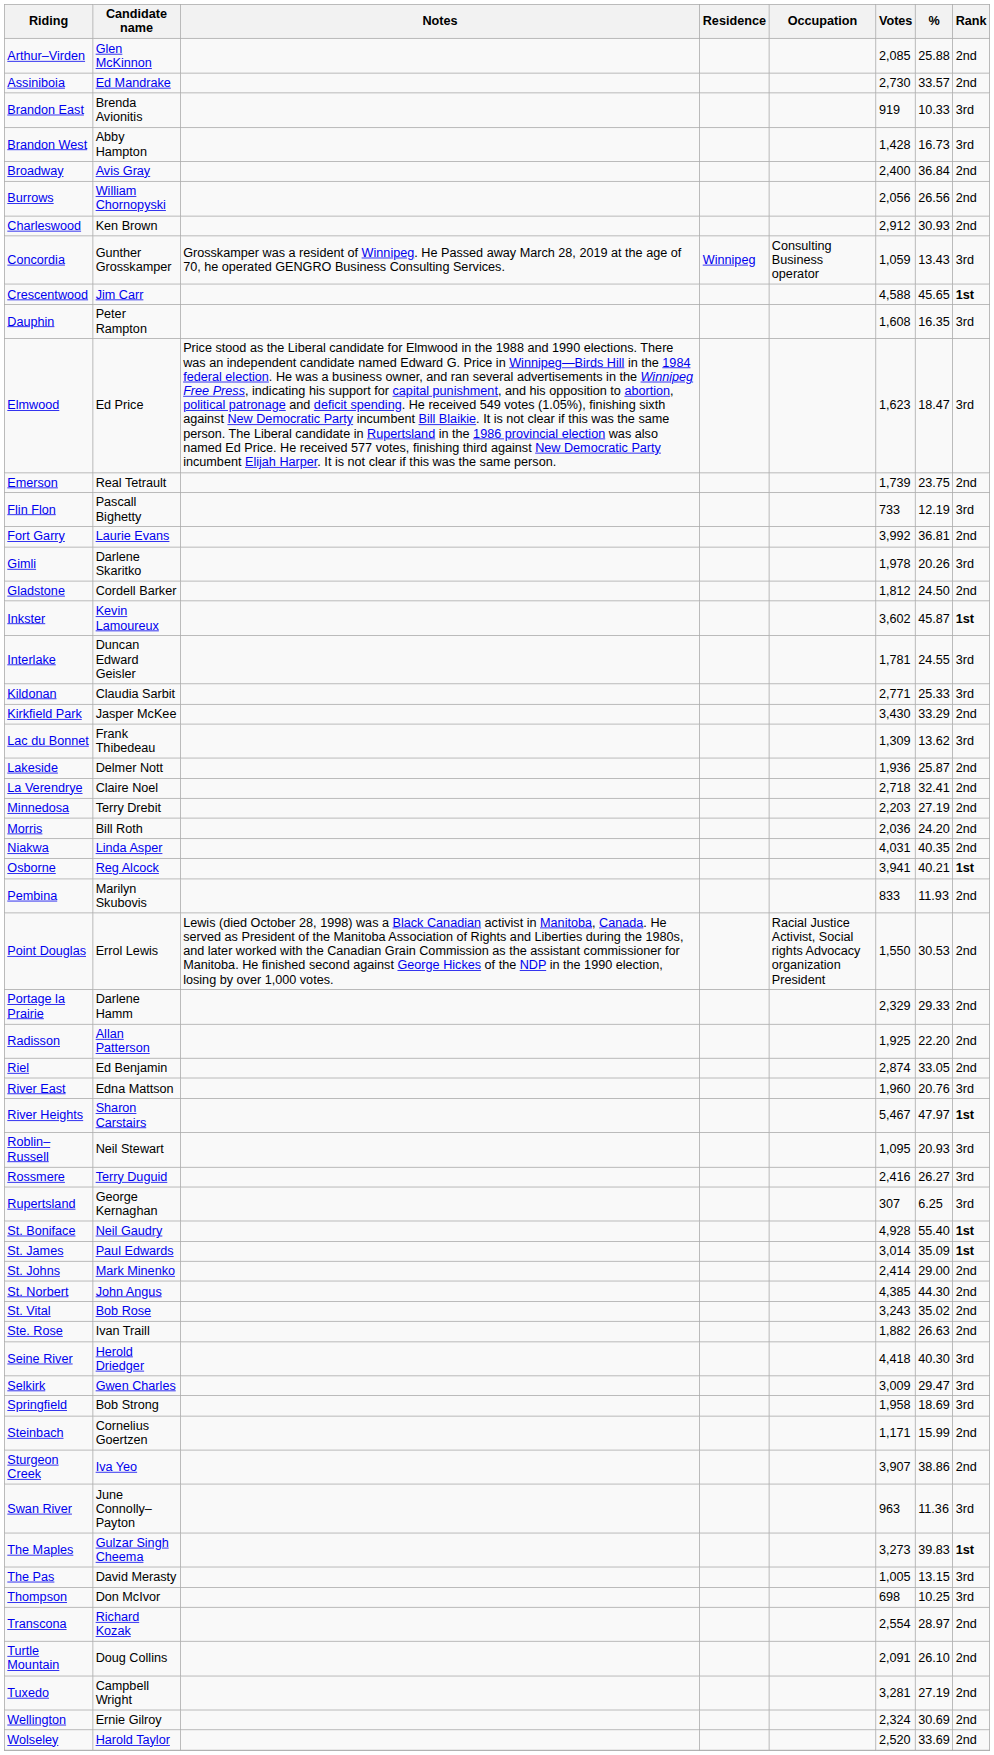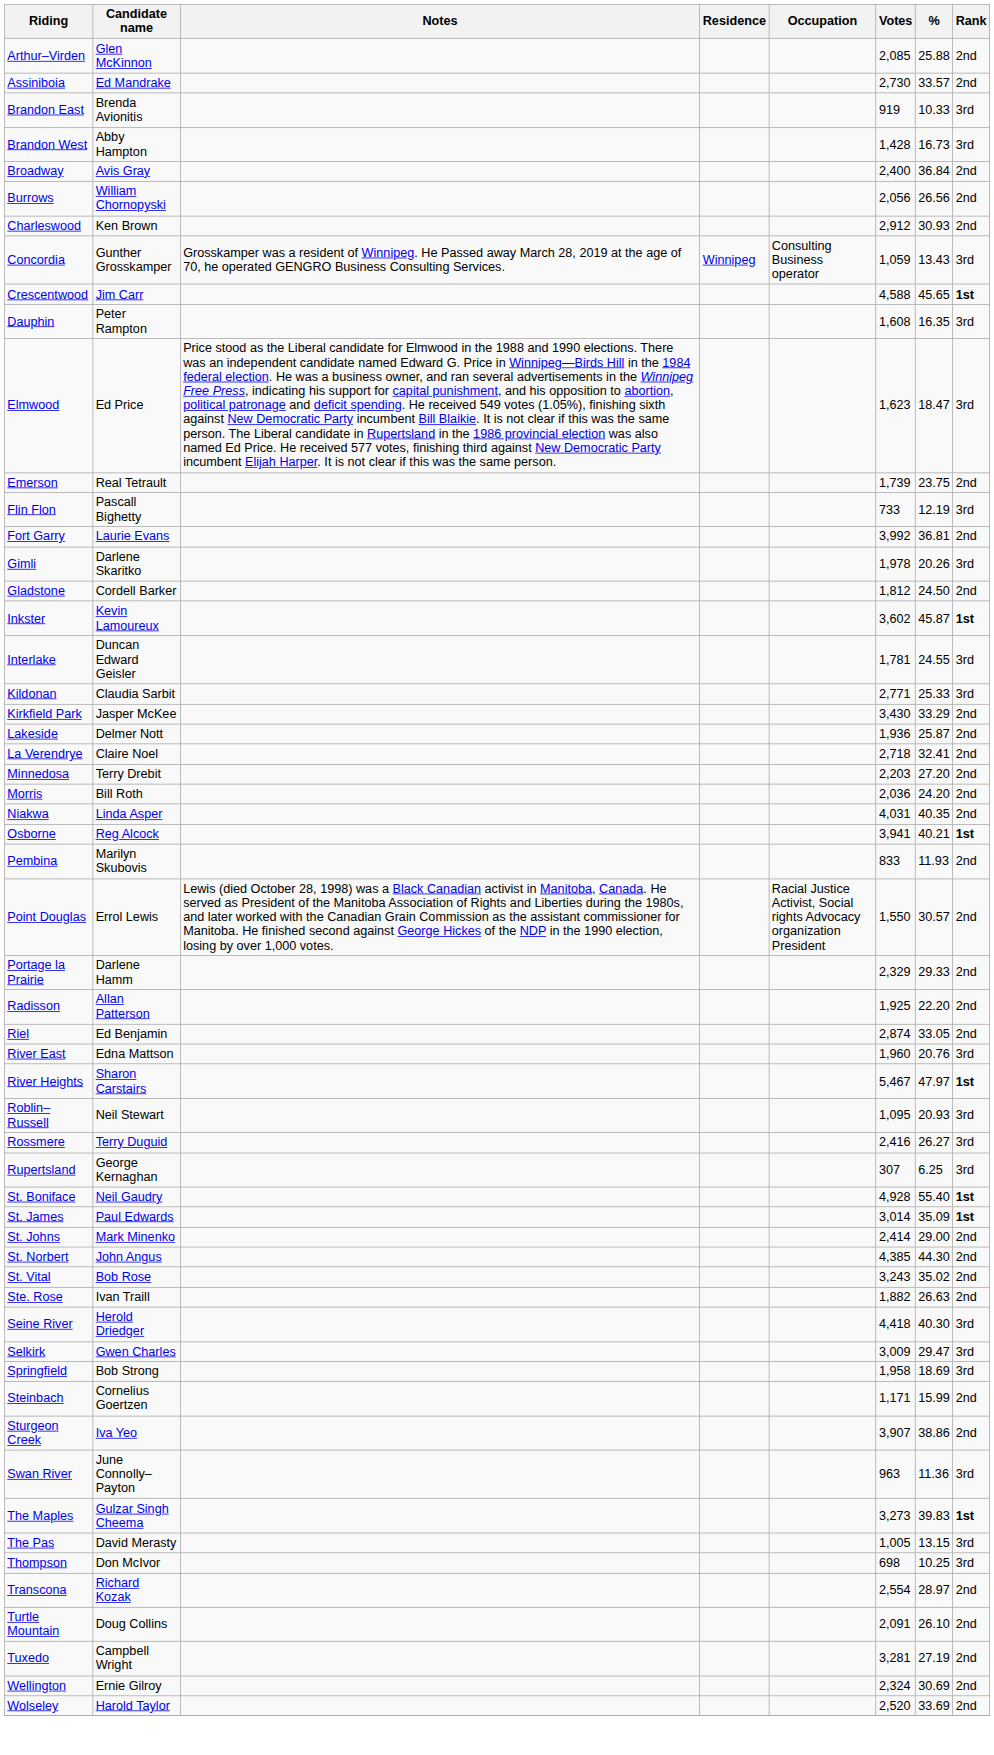- row: Lac du Bonnet | Frank Thibedeau | 1,309 | 13.62 | 3rd
Minnedosa | %: 27.19 -> 27.20
Point Douglas | %: 30.53 -> 30.57
